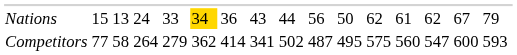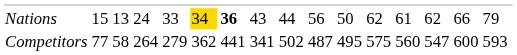Nations | column 7: normal -> bold
Nations | column 15: 67 -> 66
Competitors | column 7: 414 -> 441
